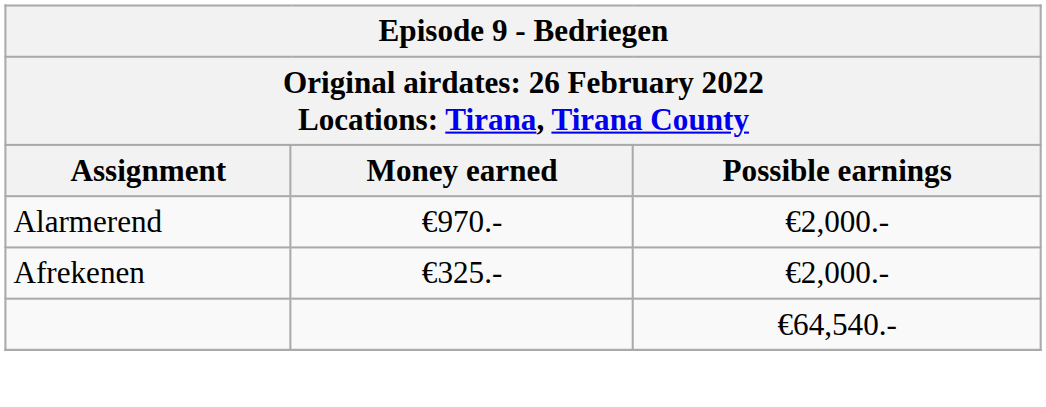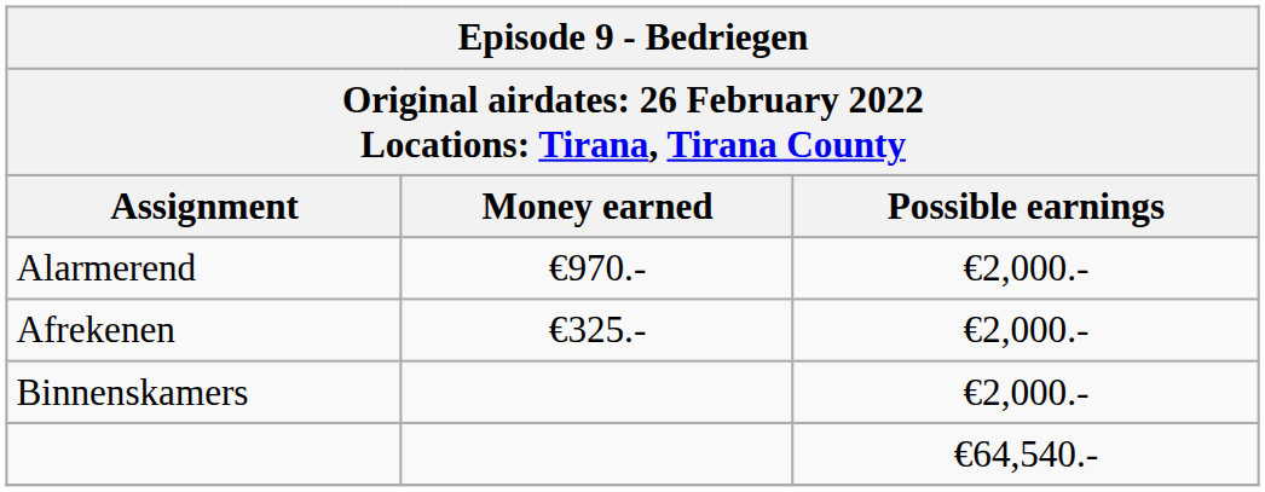+ row: Binnenskamers | €2,000.-
